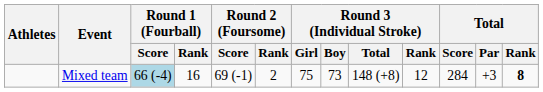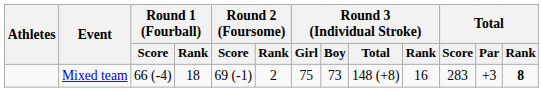Mixed team | Round 1 (Fourball) / Score: lightblue background -> no background
Mixed team | Round 1 (Fourball) / Rank: 16 -> 18
Mixed team | Round 3 (Individual Stroke) / Rank: 12 -> 16
Mixed team | Total / Score: 284 -> 283
